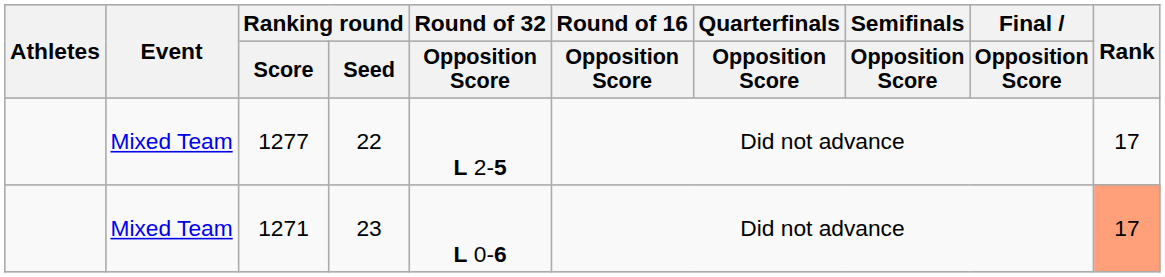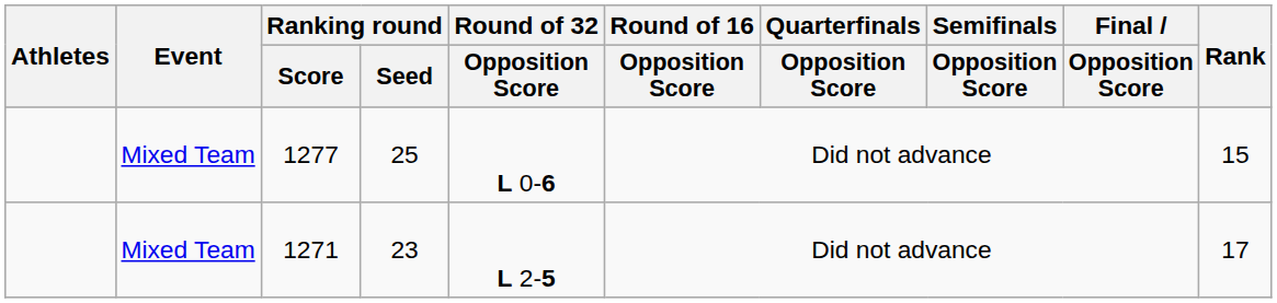1277 | Ranking round / Seed: 22 -> 25
1277 | Round of 32 / Opposition Score: L 2-5 -> L 0-6
1277 | Rank: 17 -> 15
1271 | Round of 32 / Opposition Score: L 0-6 -> L 2-5
1271 | Rank: lightsalmon background -> no background
